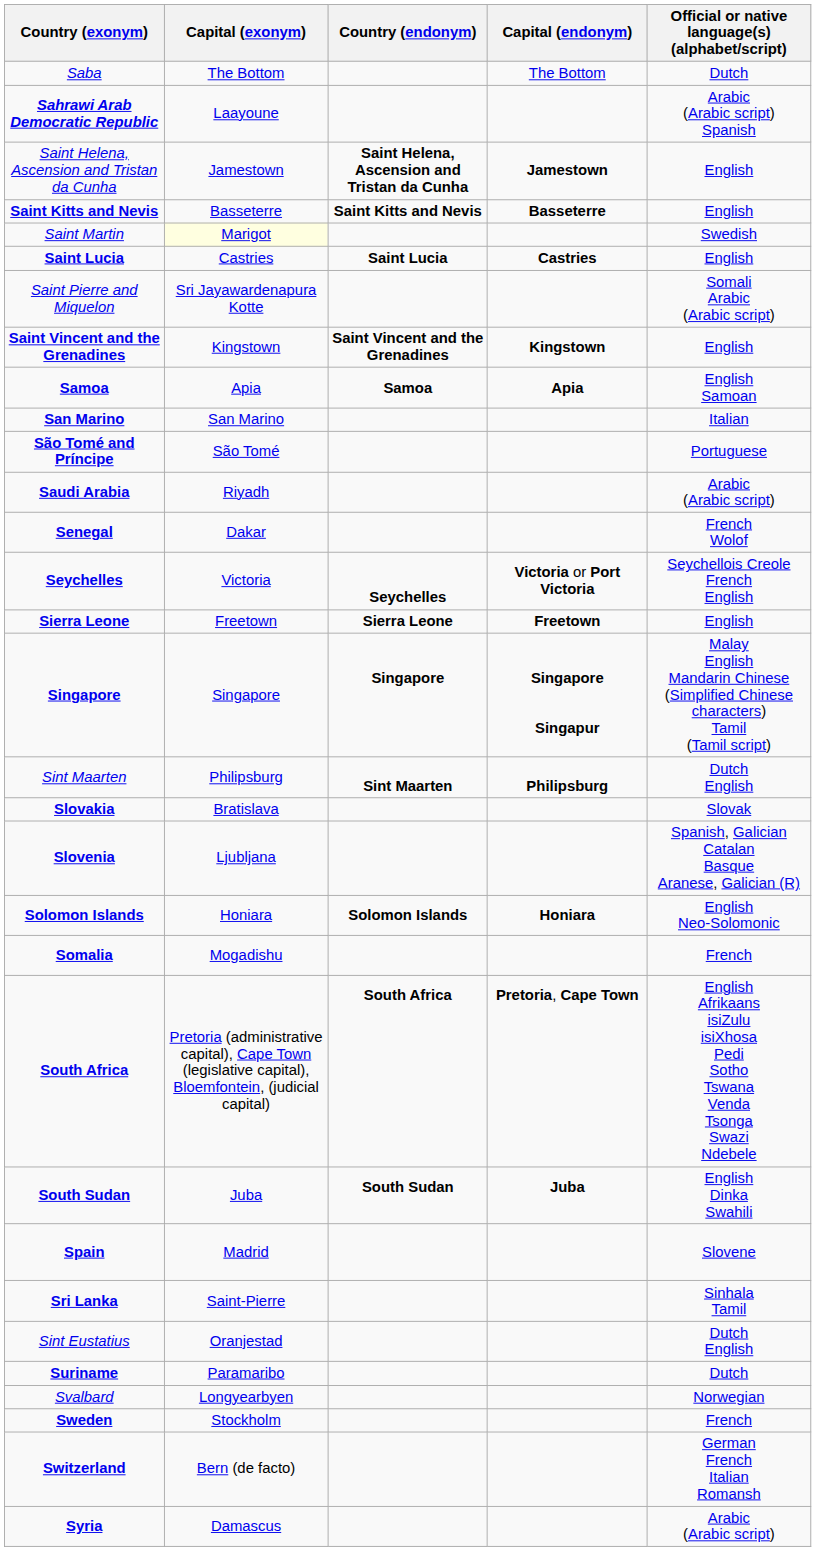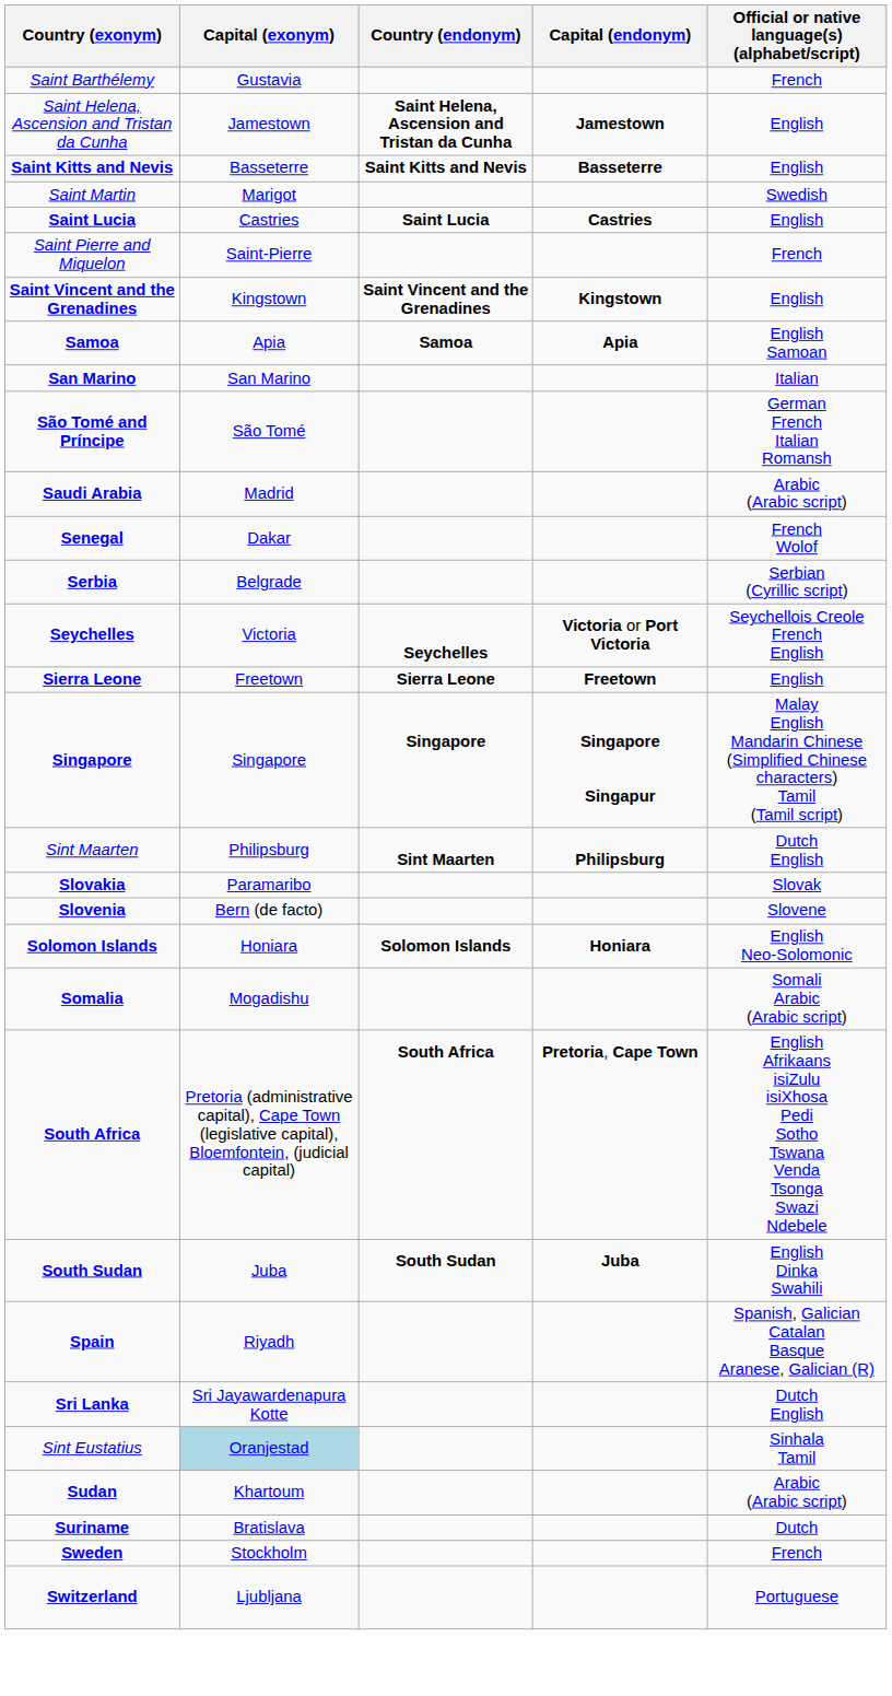- row: Saba | The Bottom | The Bottom | Dutch
- row: Sahrawi Arab Democratic Republic | Laayoune | Arabic (Arabic script) Spanish
+ row: Saint Barthélemy | Gustavia | French
Saint Martin | Capital (exonym): lightyellow background -> no background
Saint Pierre and Miquelon | Capital (exonym): Sri Jayawardenapura Kotte -> Saint-Pierre
Saint Pierre and Miquelon | Official or native language(s) (alphabet/script): Somali Arabic (Arabic script) -> French
São Tomé and Príncipe | Official or native language(s) (alphabet/script): Portuguese -> German French Italian Romansh
Saudi Arabia | Capital (exonym): Riyadh -> Madrid
+ row: Serbia | Belgrade | Serbian (Cyrillic script)
Slovakia | Capital (exonym): Bratislava -> Paramaribo
Slovenia | Capital (exonym): Ljubljana -> Bern (de facto)
Slovenia | Official or native language(s) (alphabet/script): Spanish, Galician Catalan Basque Aranese, Galician (R) -> Slovene
Somalia | Official or native language(s) (alphabet/script): French -> Somali Arabic (Arabic script)
Spain | Capital (exonym): Madrid -> Riyadh
Spain | Official or native language(s) (alphabet/script): Slovene -> Spanish, Galician Catalan Basque Aranese, Galician (R)
Sri Lanka | Capital (exonym): Saint-Pierre -> Sri Jayawardenapura Kotte
Sri Lanka | Official or native language(s) (alphabet/script): Sinhala Tamil -> Dutch English
Sint Eustatius | Capital (exonym): no background -> lightblue background
Sint Eustatius | Official or native language(s) (alphabet/script): Dutch English -> Sinhala Tamil
+ row: Sudan | Khartoum | Arabic (Arabic script)
Suriname | Capital (exonym): Paramaribo -> Bratislava
- row: Svalbard | Longyearbyen | Norwegian
Switzerland | Capital (exonym): Bern (de facto) -> Ljubljana
Switzerland | Official or native language(s) (alphabet/script): German French Italian Romansh -> Portuguese
- row: Syria | Damascus | Arabic (Arabic script)
